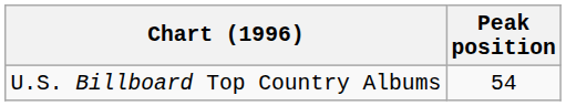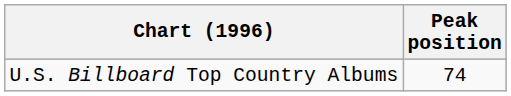U.S. Billboard Top Country Albums | Peak position: 54 -> 74
